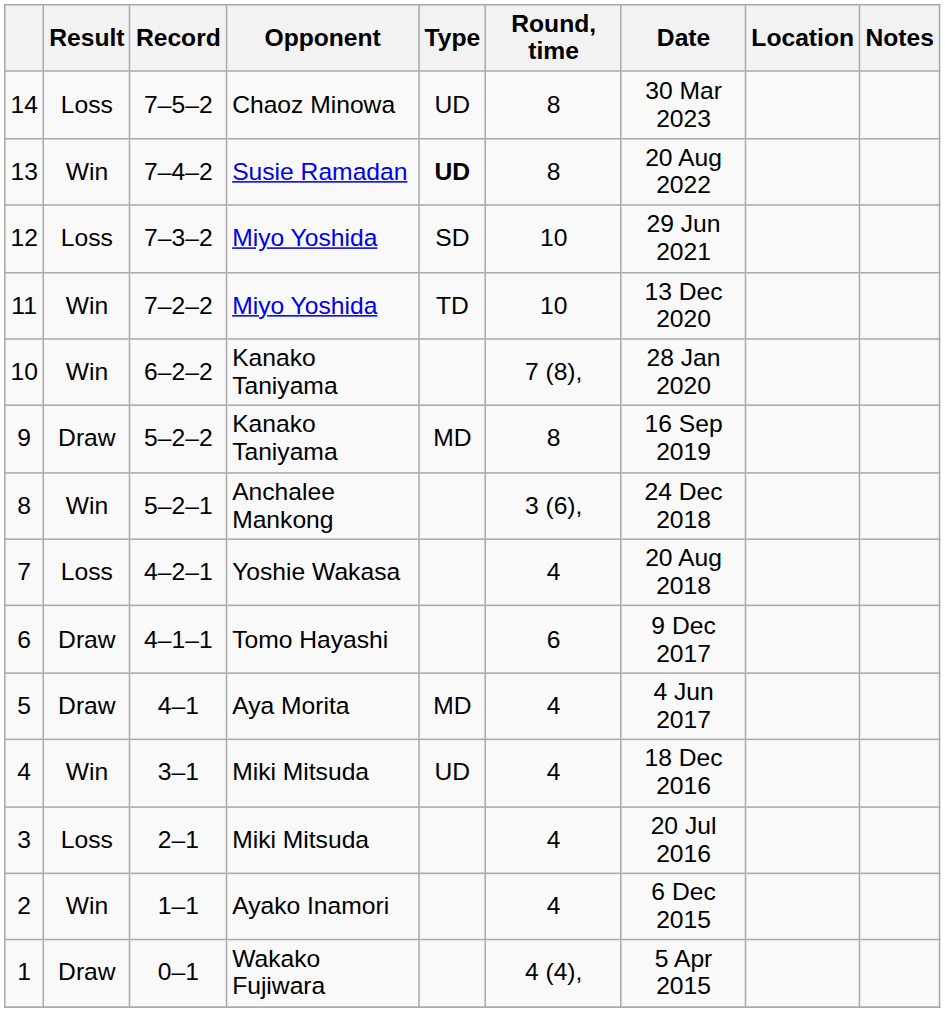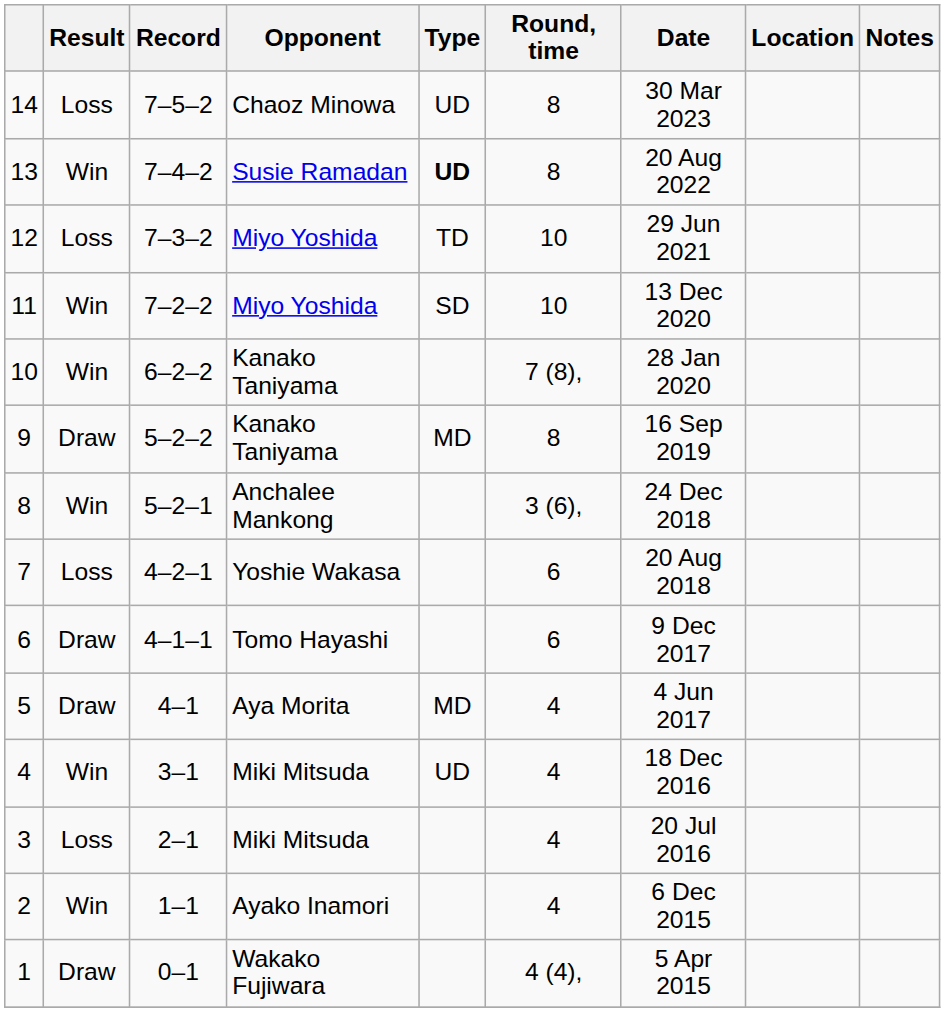12 | Type: SD -> TD
11 | Type: TD -> SD
7 | Round, time: 4 -> 6
